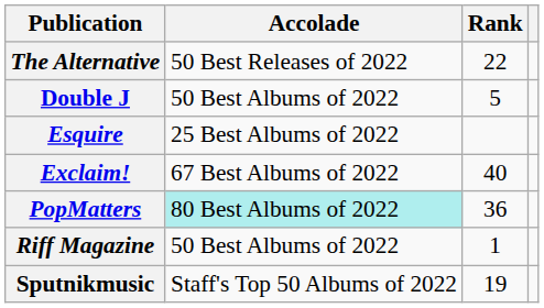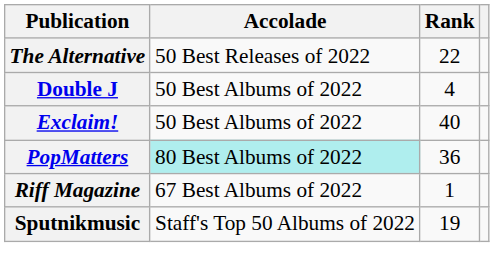Double J | Rank: 5 -> 4
- row: Esquire | 25 Best Albums of 2022
Exclaim! | Accolade: 67 Best Albums of 2022 -> 50 Best Albums of 2022
Riff Magazine | Accolade: 50 Best Albums of 2022 -> 67 Best Albums of 2022
